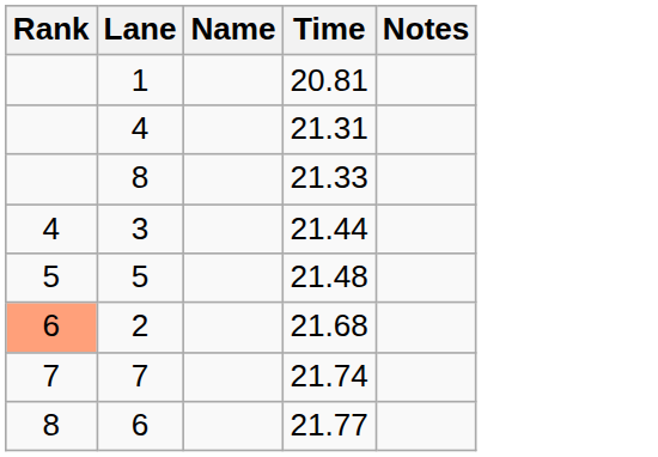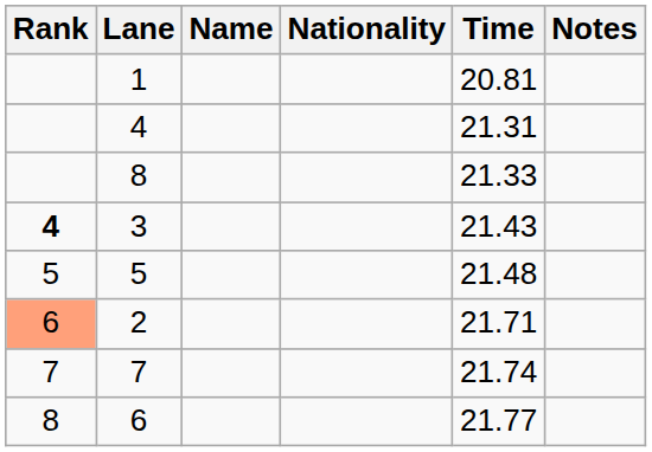+ column: Nationality
3 | Rank: normal -> bold
3 | Time: 21.44 -> 21.43
2 | Time: 21.68 -> 21.71
